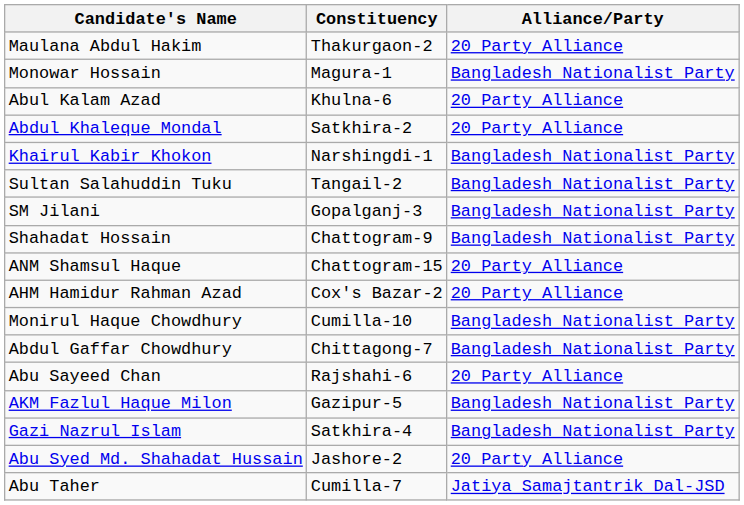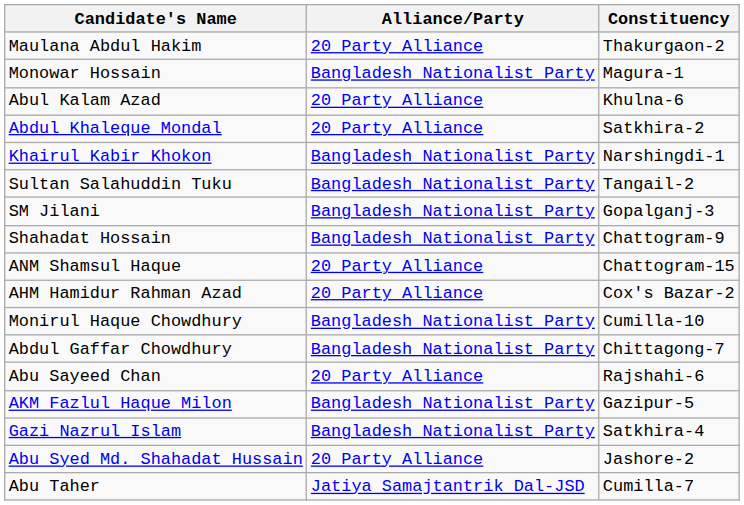columns swapped: Constituency <-> Alliance/Party
